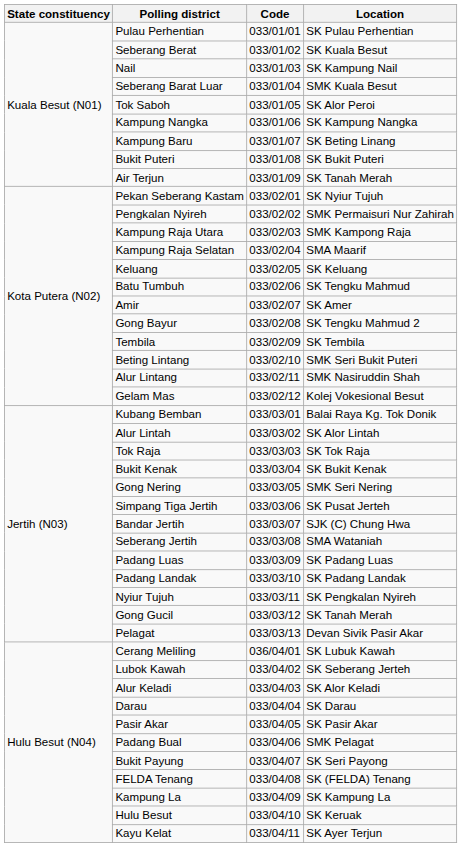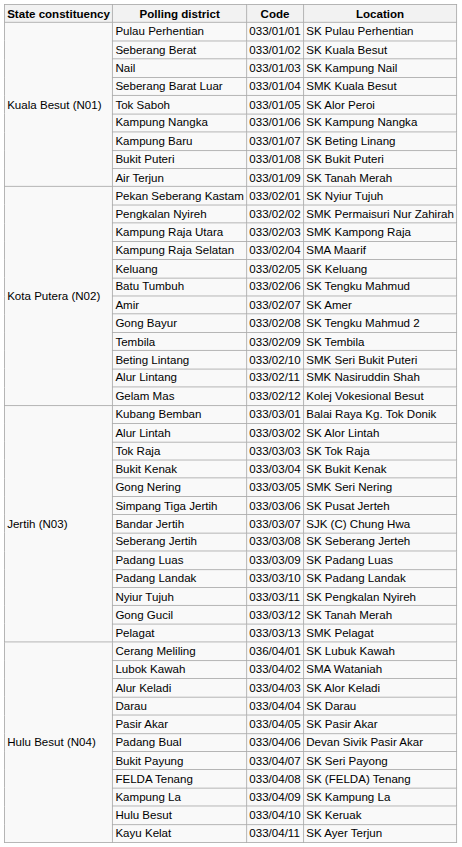Seberang Jertih | Location: SMA Wataniah -> SK Seberang Jerteh
Pelagat | Location: Devan Sivik Pasir Akar -> SMK Pelagat
Lubok Kawah | Location: SK Seberang Jerteh -> SMA Wataniah
Padang Bual | Location: SMK Pelagat -> Devan Sivik Pasir Akar
